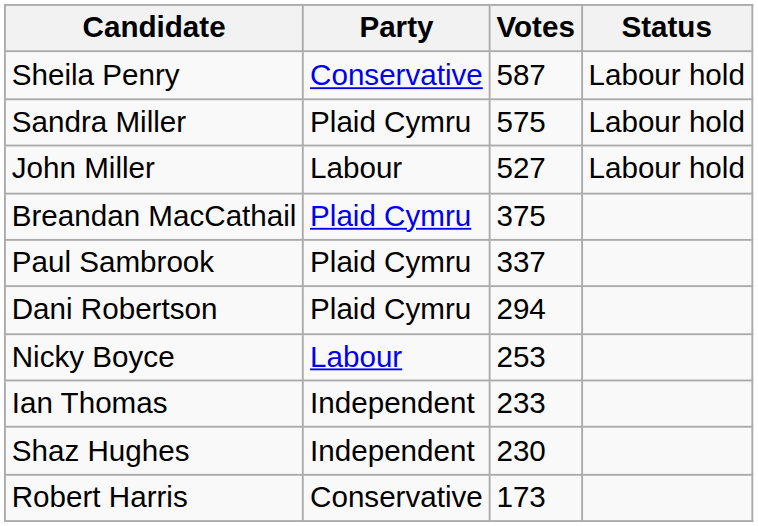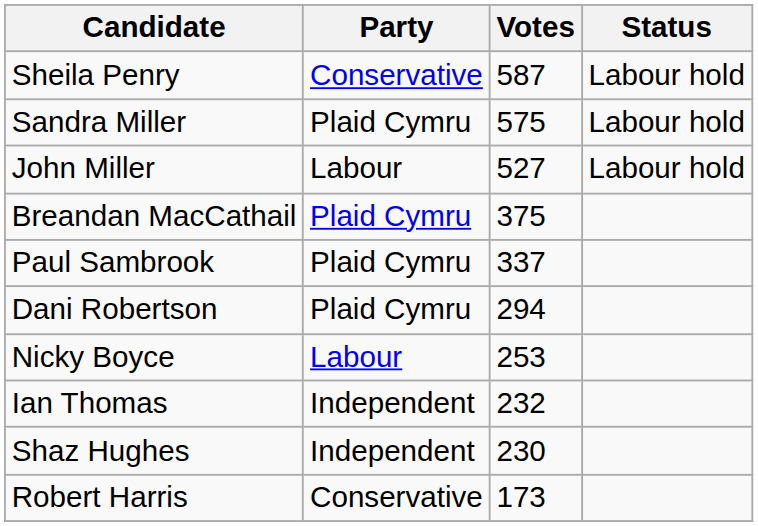Ian Thomas | Votes: 233 -> 232
